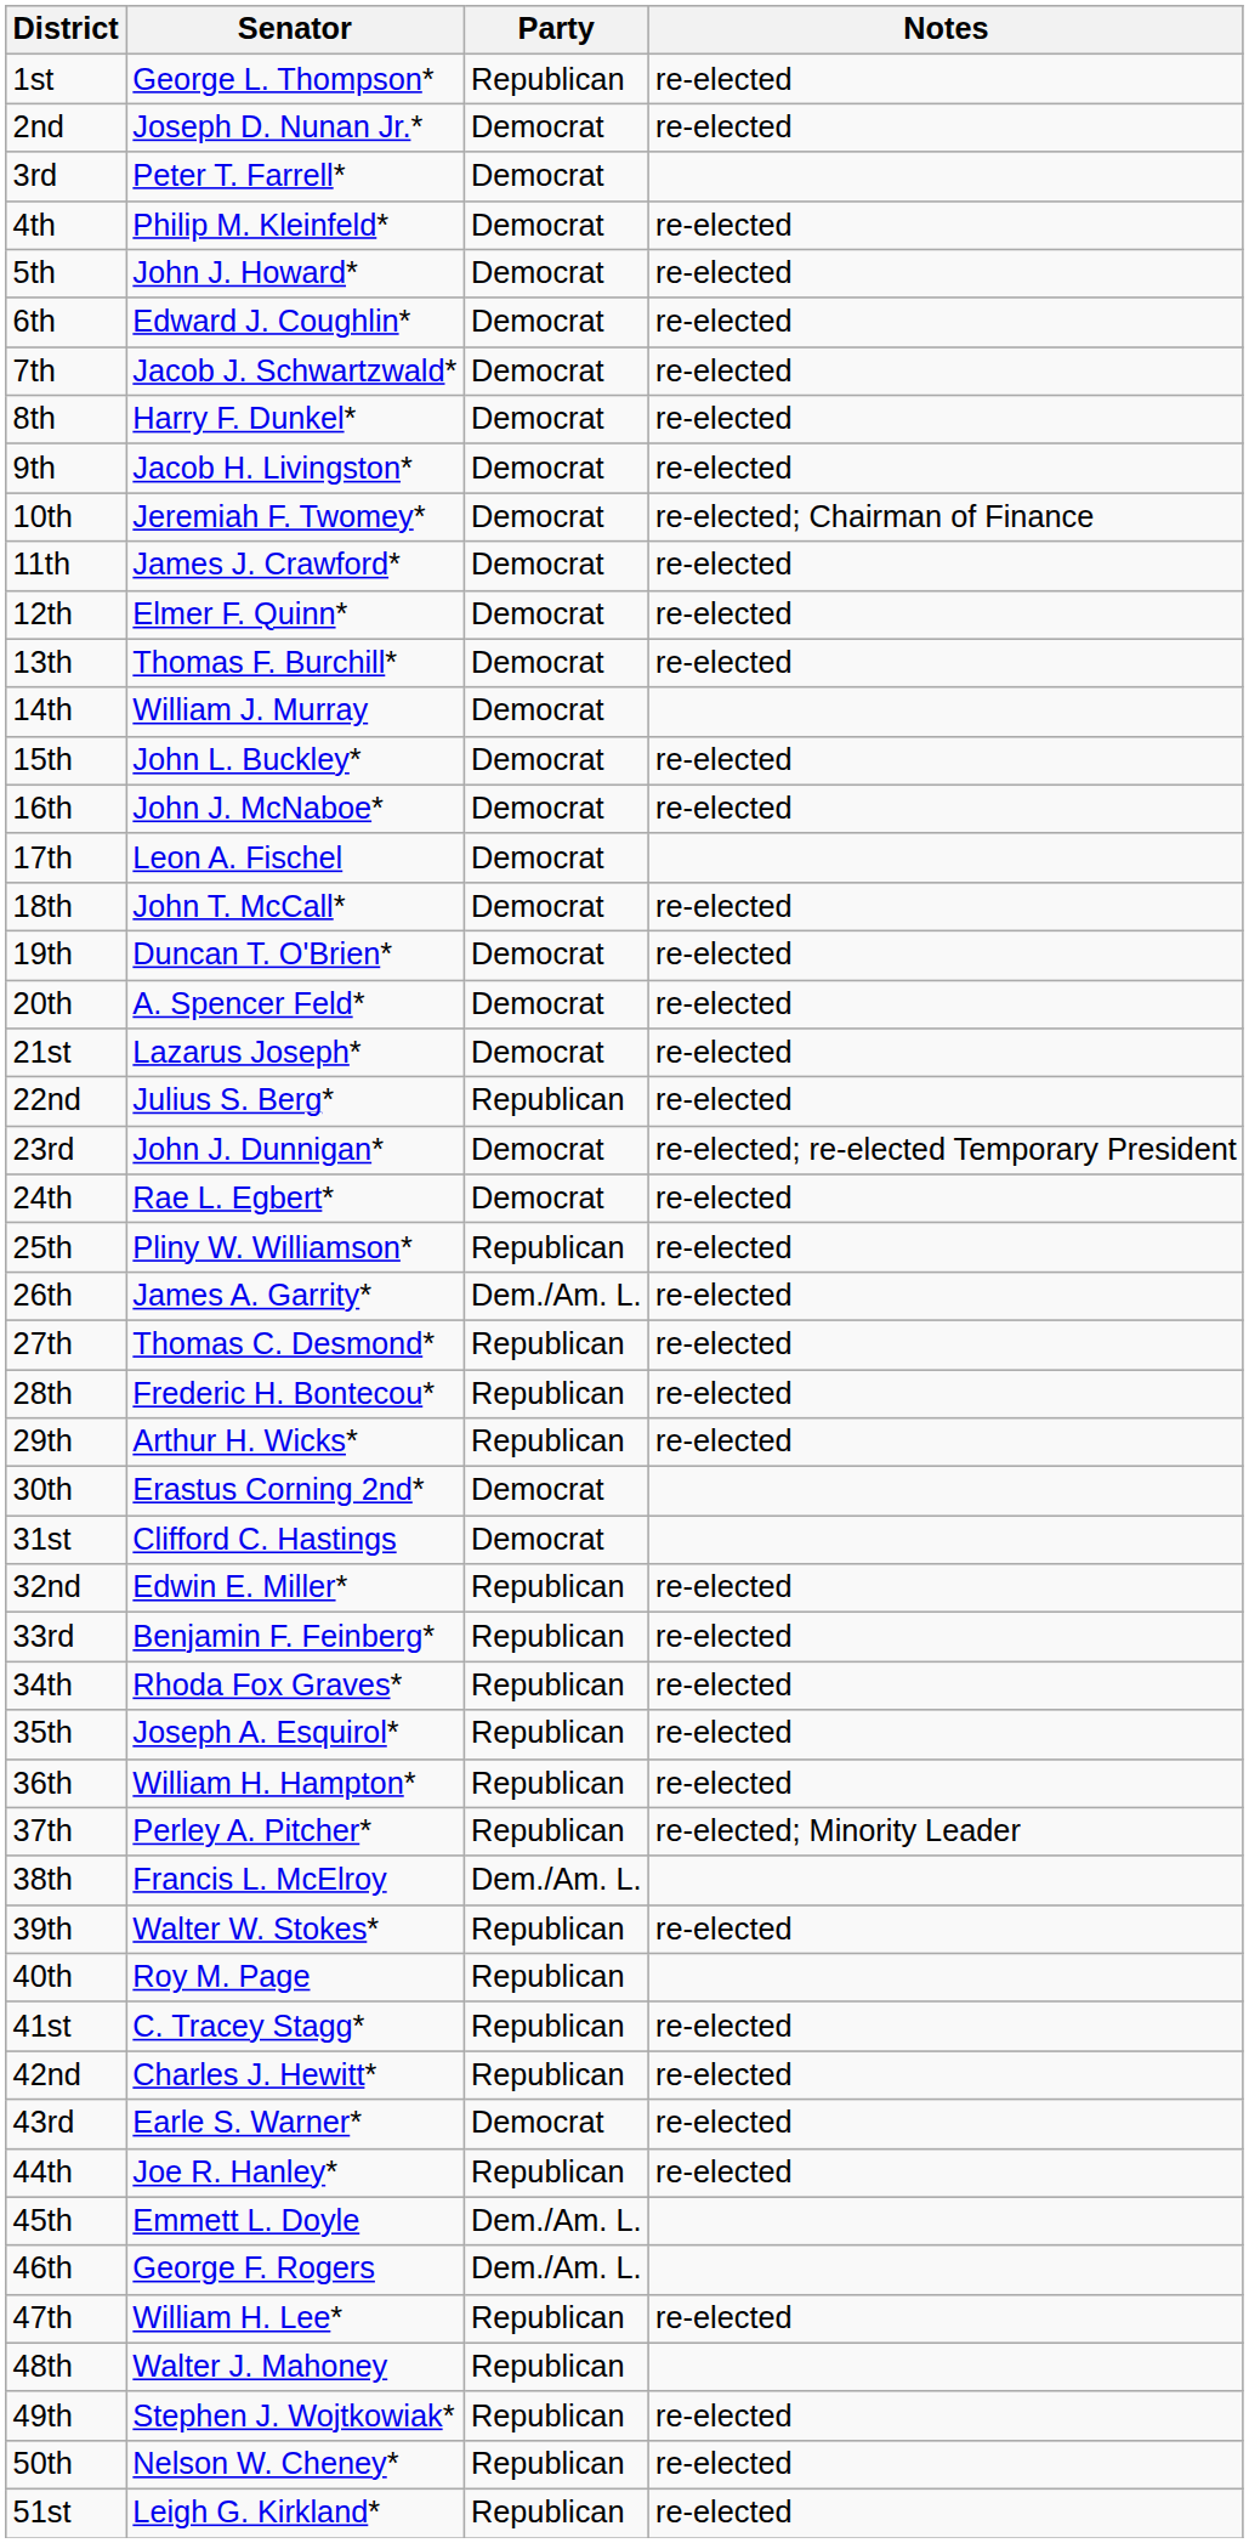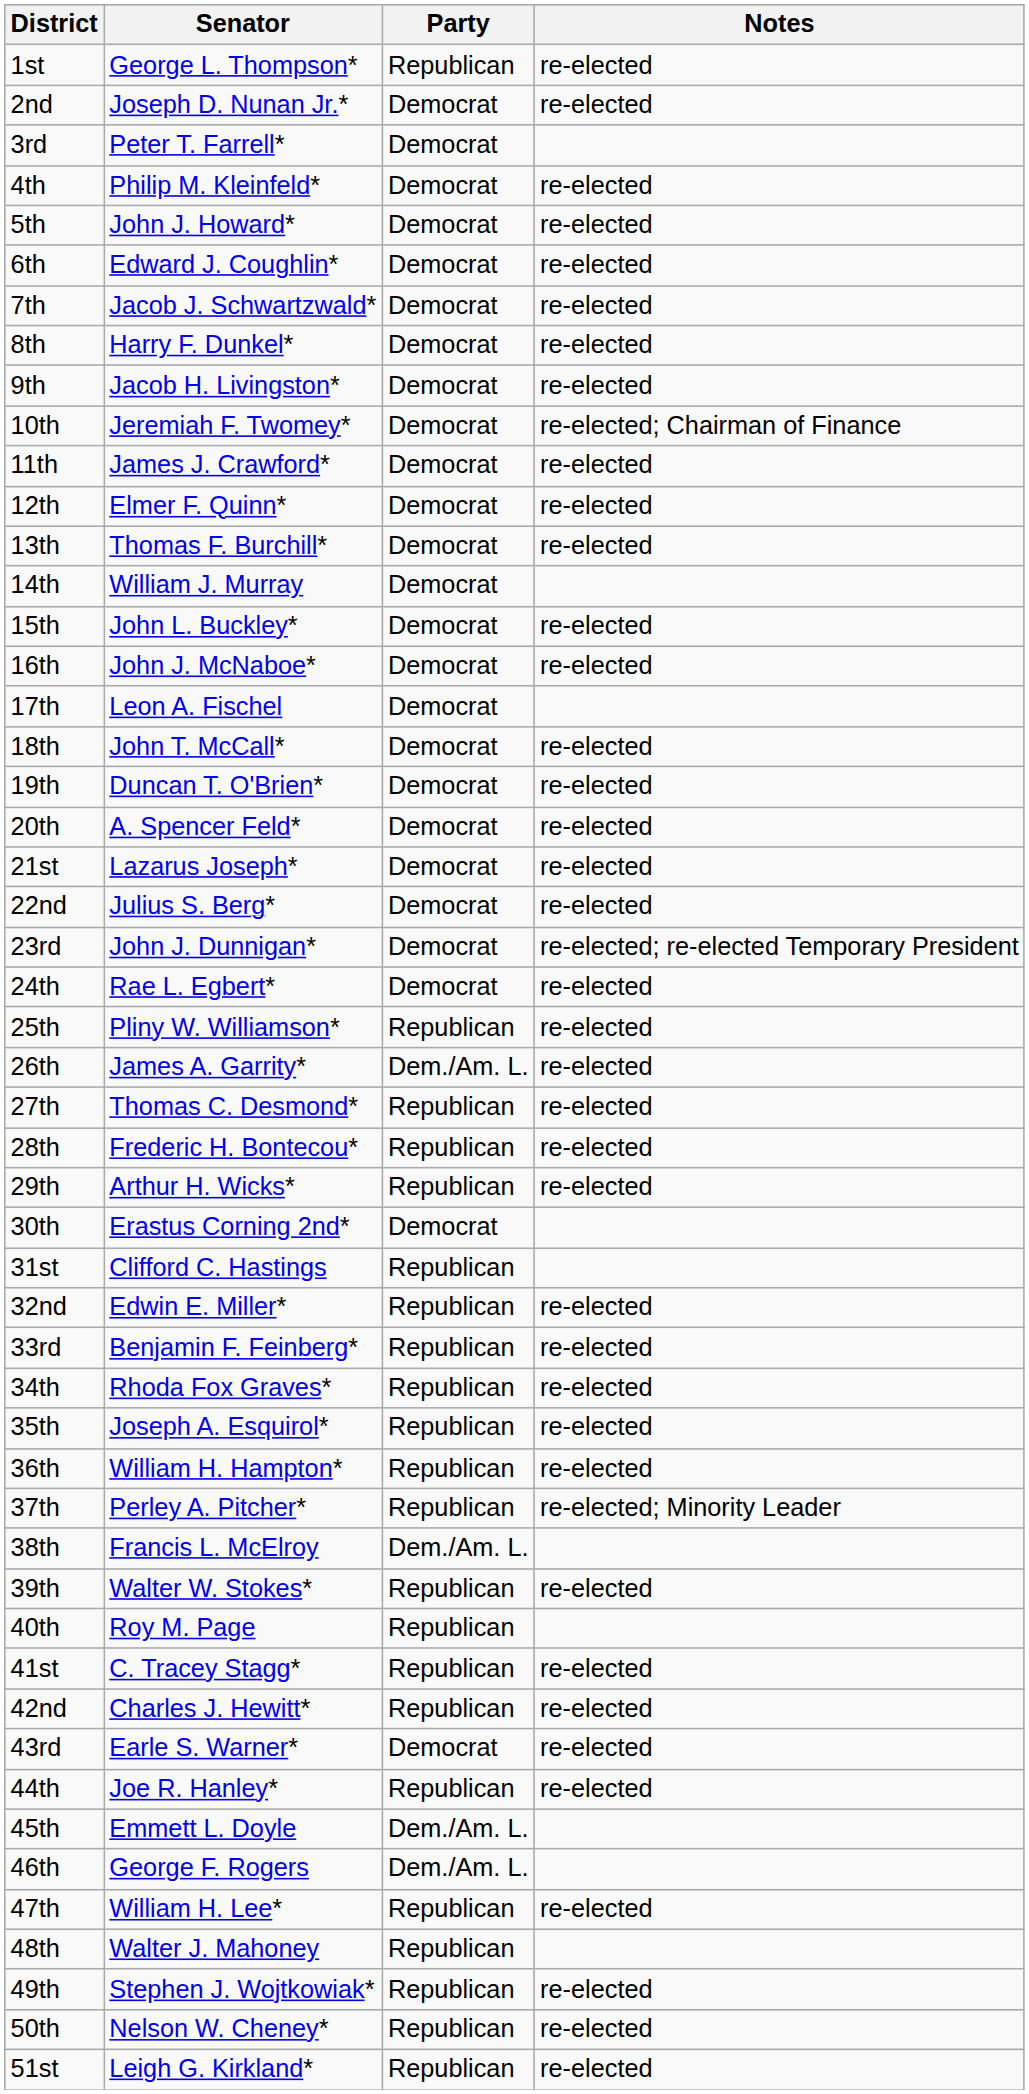22nd | Party: Republican -> Democrat
31st | Party: Democrat -> Republican
